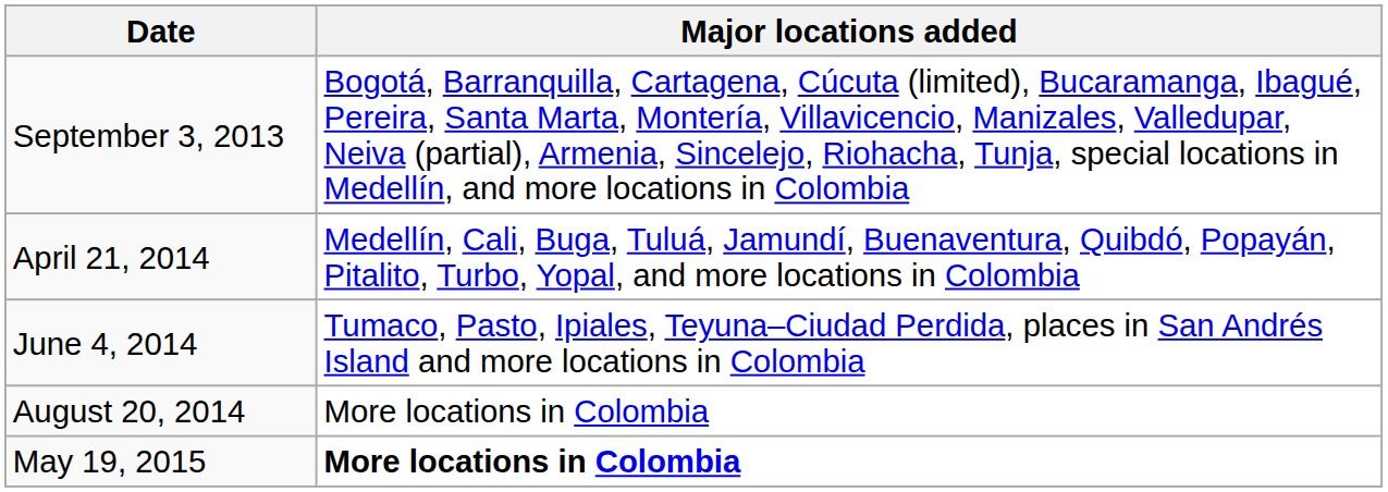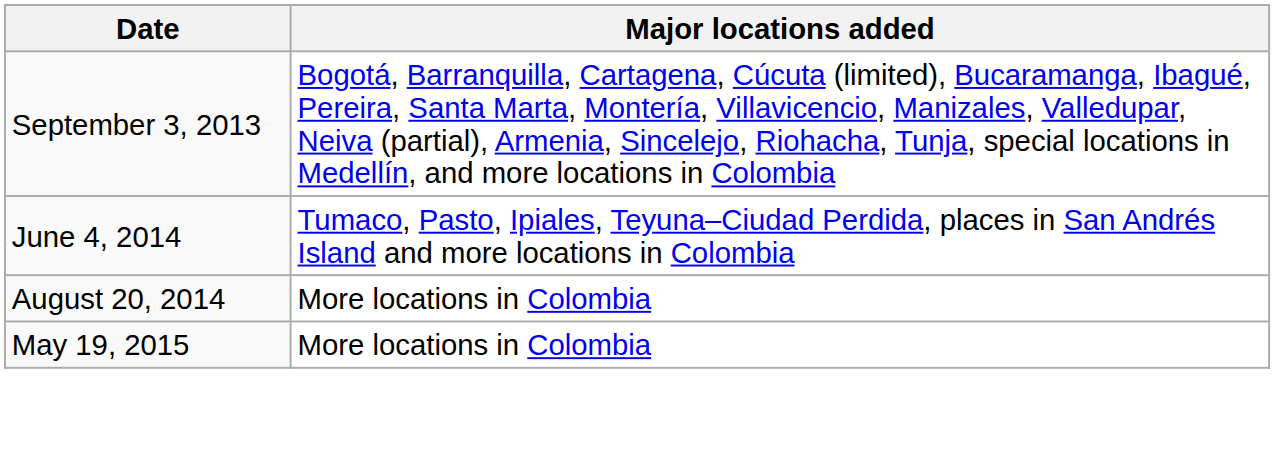- row: April 21, 2014 | Medellín, Cali, Buga, Tuluá, Jamundí, Buenaventura, Quibdó, Popayán, Pitalito, Turbo, Yopal, and more locations in Colombia
May 19, 2015 | Major locations added: bold -> normal
